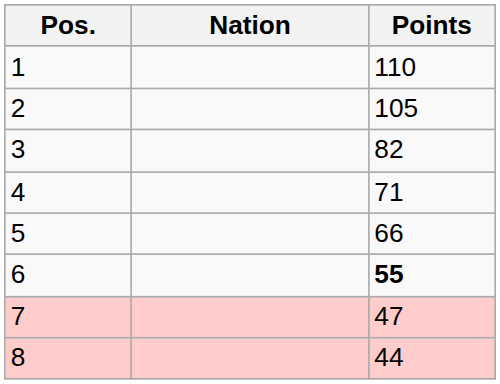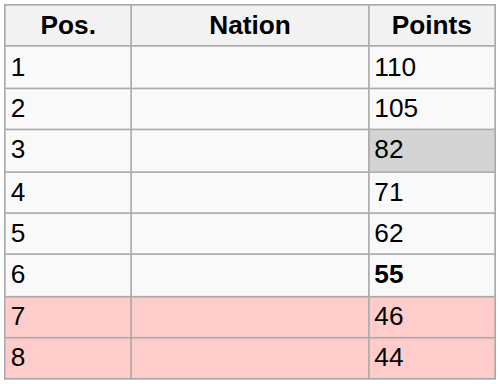3 | Points: no background -> lightgrey background
5 | Points: 66 -> 62
7 | Points: 47 -> 46
